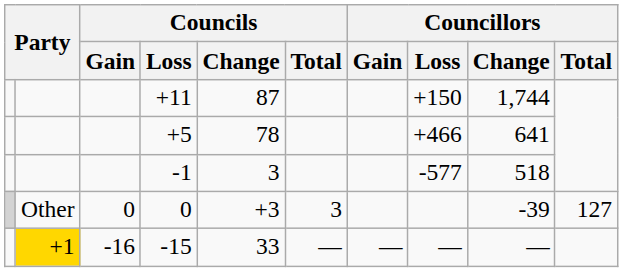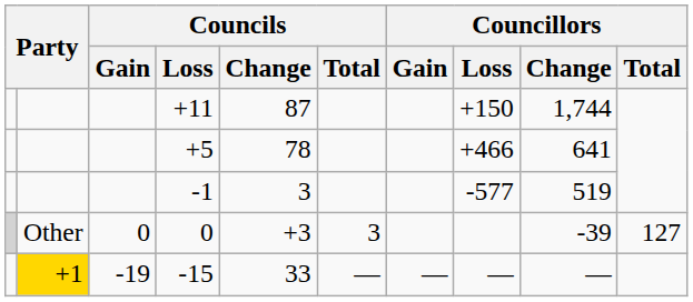-1 | Councillors / Change: 518 -> 519
-15 | Councils / Gain: -16 -> -19
